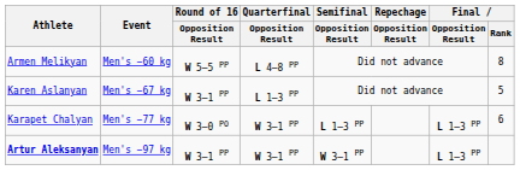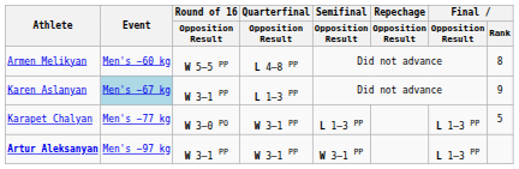Karen Aslanyan | Event: no background -> lightblue background
Karen Aslanyan | Final / Rank: 5 -> 9
Karapet Chalyan | Final / Rank: 6 -> 5
